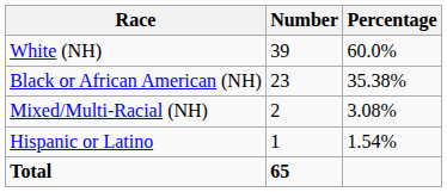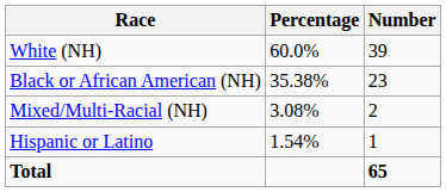columns swapped: Number <-> Percentage
